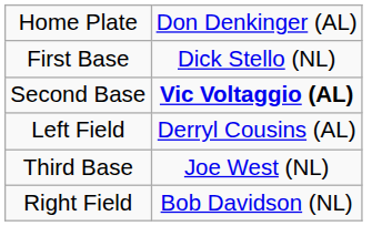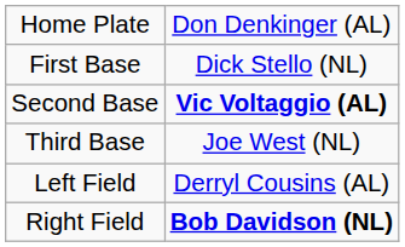rows swapped: Third Base <-> Left Field
Right Field | column 2: normal -> bold
